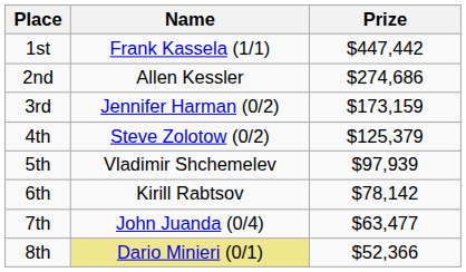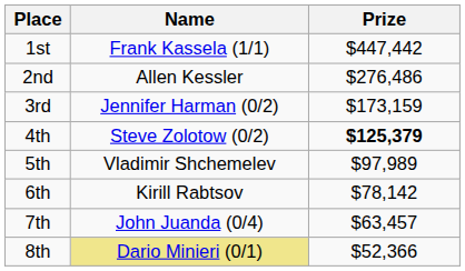2nd | Prize: $274,686 -> $276,486
4th | Prize: normal -> bold
5th | Prize: $97,939 -> $97,989
7th | Prize: $63,477 -> $63,457
